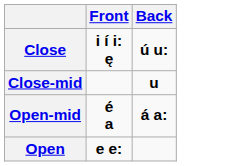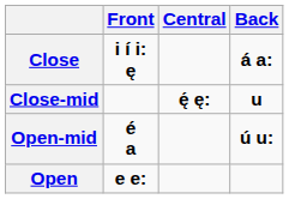+ column: Central | ę́ ę:
Close | Back: ú u: -> á a:
Open-mid | Back: á a: -> ú u:
